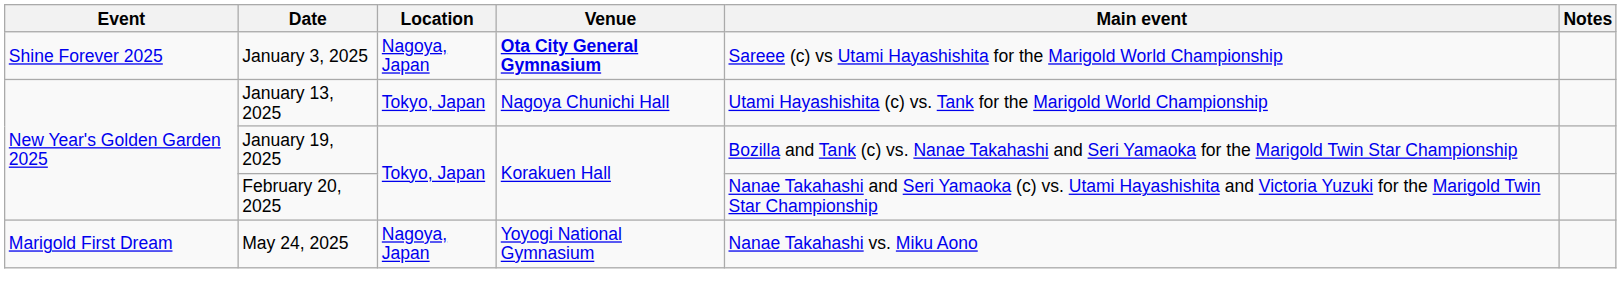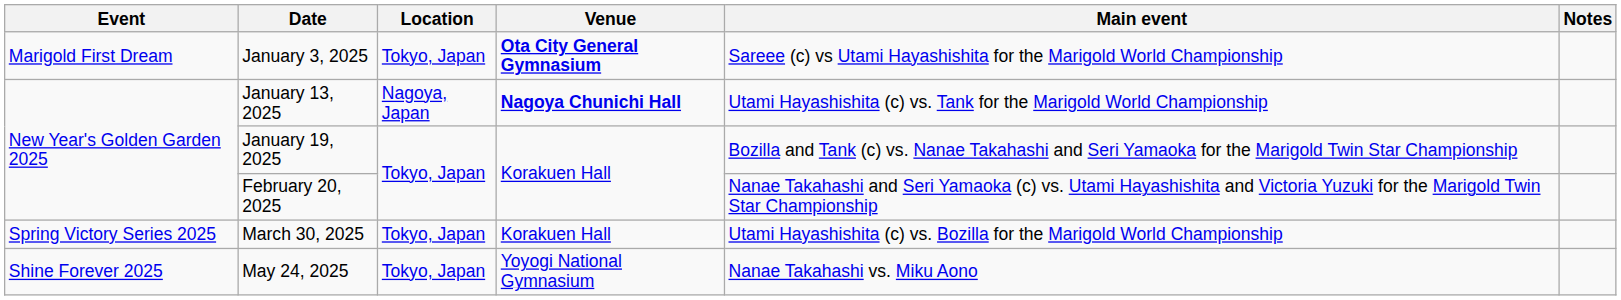January 3, 2025 | Event: Shine Forever 2025 -> Marigold First Dream
January 3, 2025 | Location: Nagoya, Japan -> Tokyo, Japan
January 13, 2025 | Location: Tokyo, Japan -> Nagoya, Japan
January 13, 2025 | Venue: normal -> bold
+ row: Spring Victory Series 2025 | March 30, 2025 | Tokyo, Japan | Korakuen Hall | Utami Hayashishita (c) vs. Bozilla for the Marigold World Championship
May 24, 2025 | Event: Marigold First Dream -> Shine Forever 2025
May 24, 2025 | Location: Nagoya, Japan -> Tokyo, Japan
